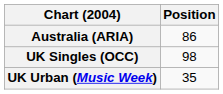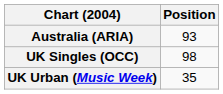Australia (ARIA) | Position: 86 -> 93
